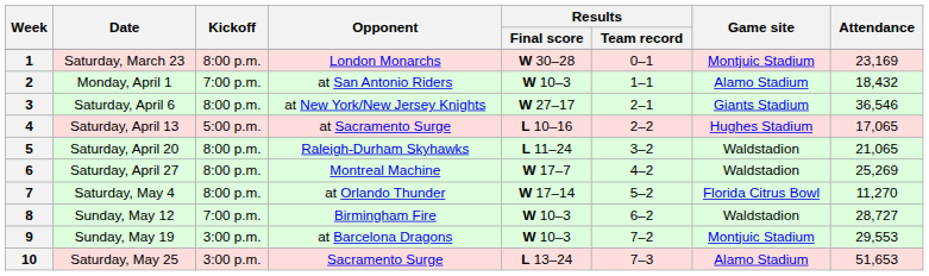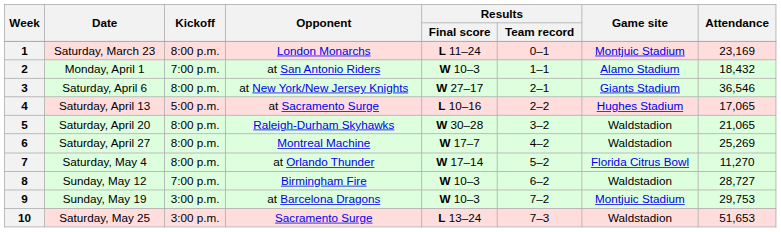1 | Results / Final score: W 30–28 -> L 11–24
5 | Results / Final score: L 11–24 -> W 30–28
9 | Attendance: 29,553 -> 29,753
10 | Game site: Alamo Stadium -> Waldstadion
